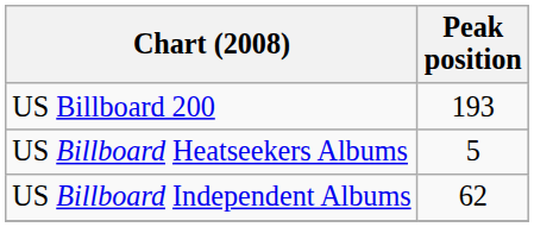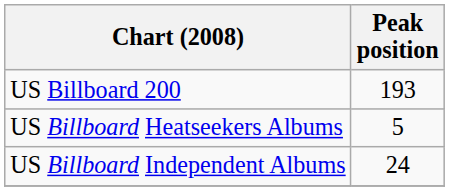US Billboard Independent Albums | Peak position: 62 -> 24
